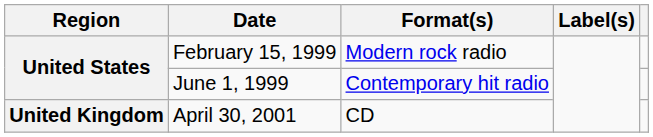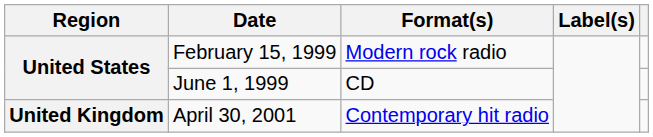June 1, 1999 | Format(s): Contemporary hit radio -> CD
April 30, 2001 | Format(s): CD -> Contemporary hit radio
